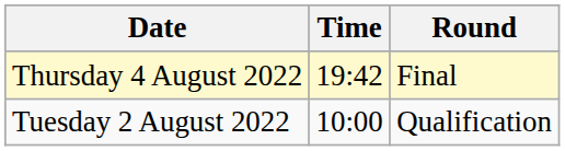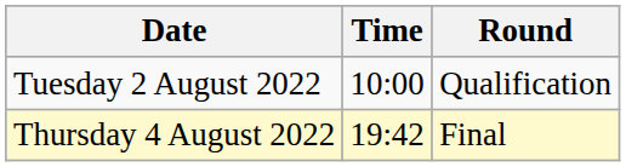rows swapped: Tuesday 2 August 2022 <-> Thursday 4 August 2022
